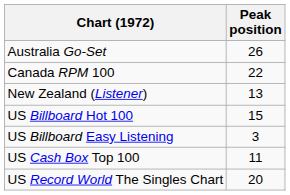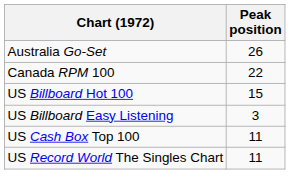- row: New Zealand (Listener) | 13
US Record World The Singles Chart | Peak position: 20 -> 11
